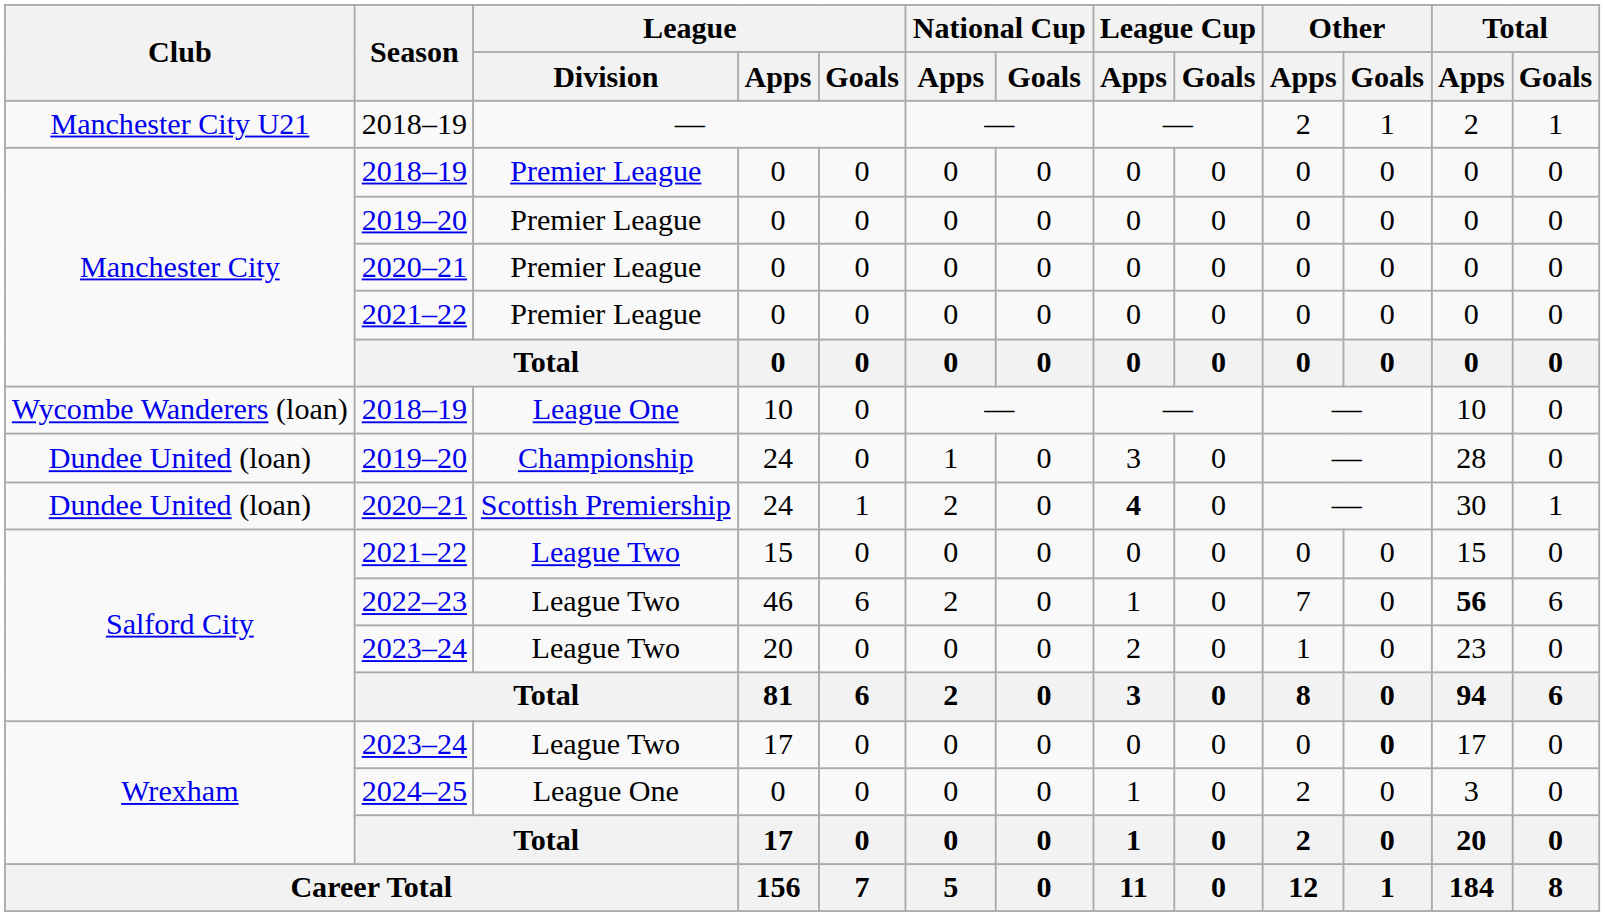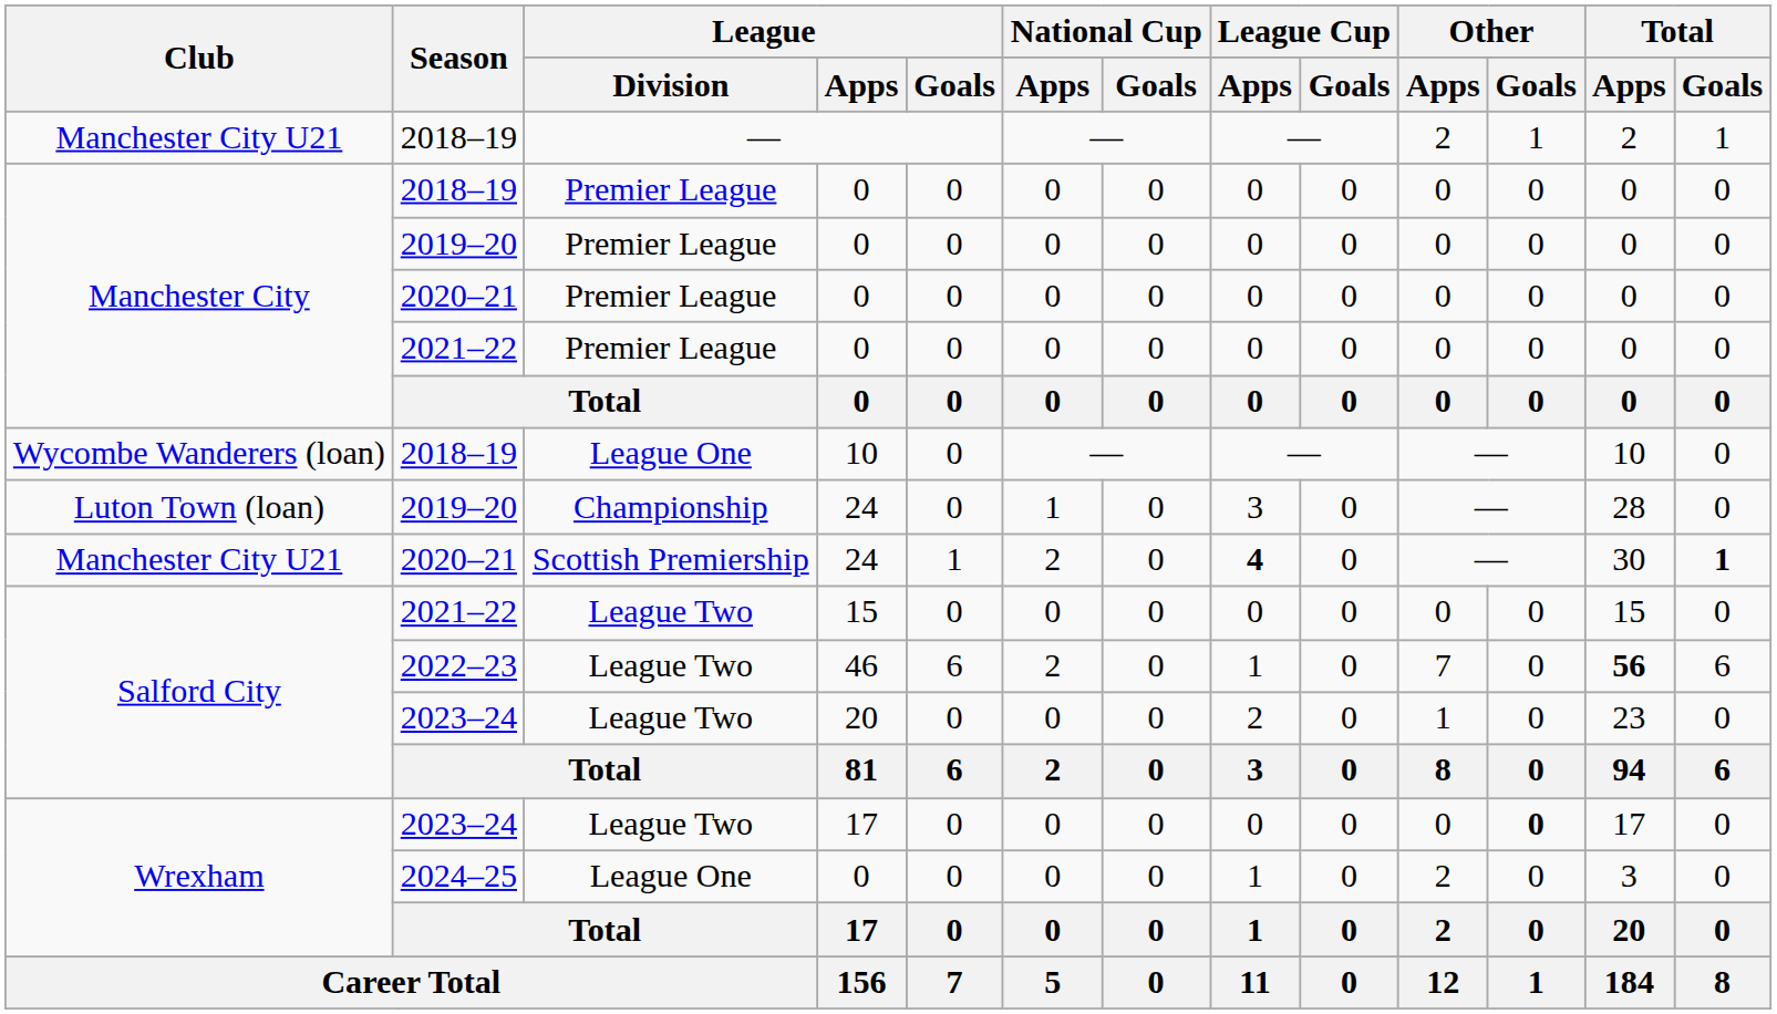2019–20 / 24 | Club: Dundee United (loan) -> Luton Town (loan)
2020–21 / 24 | Club: Dundee United (loan) -> Manchester City U21
2020–21 / 24 | Total / Goals: normal -> bold
